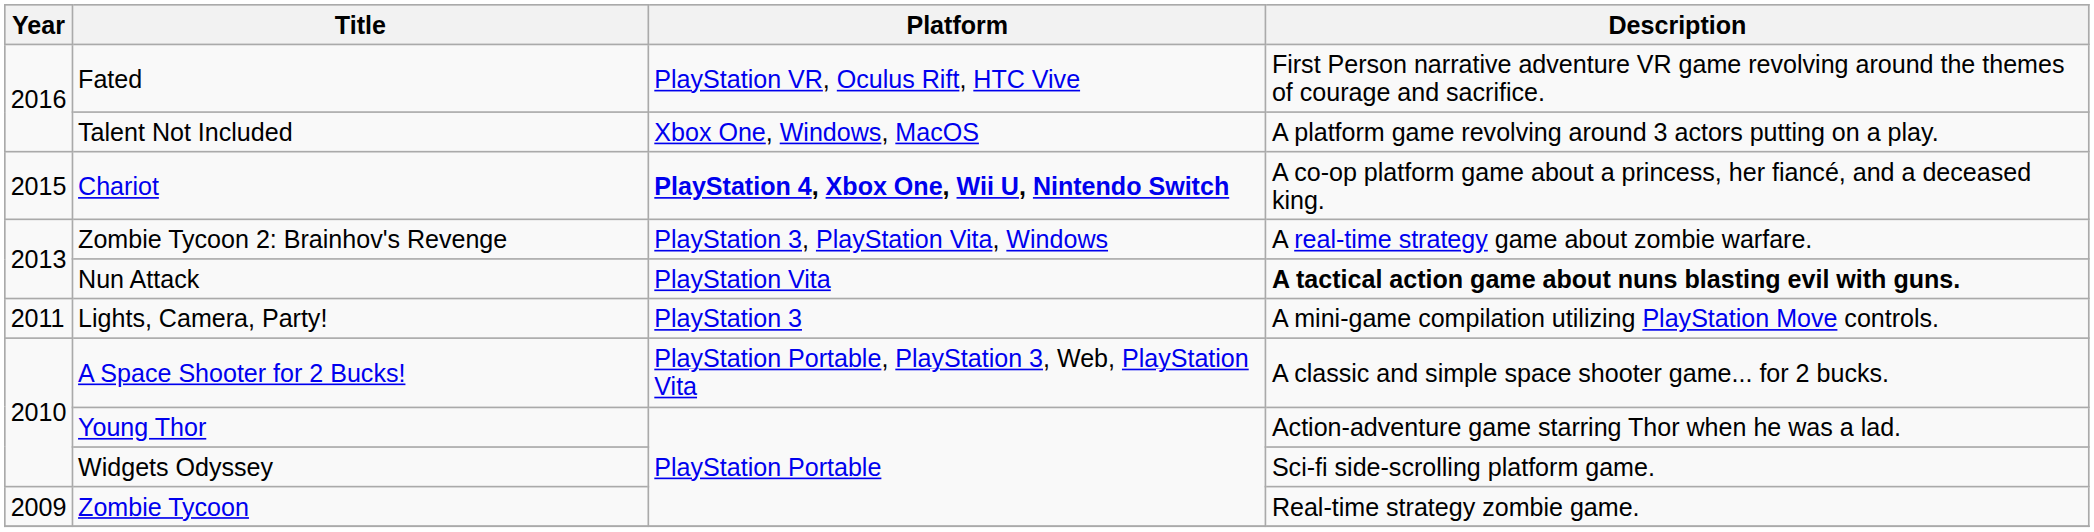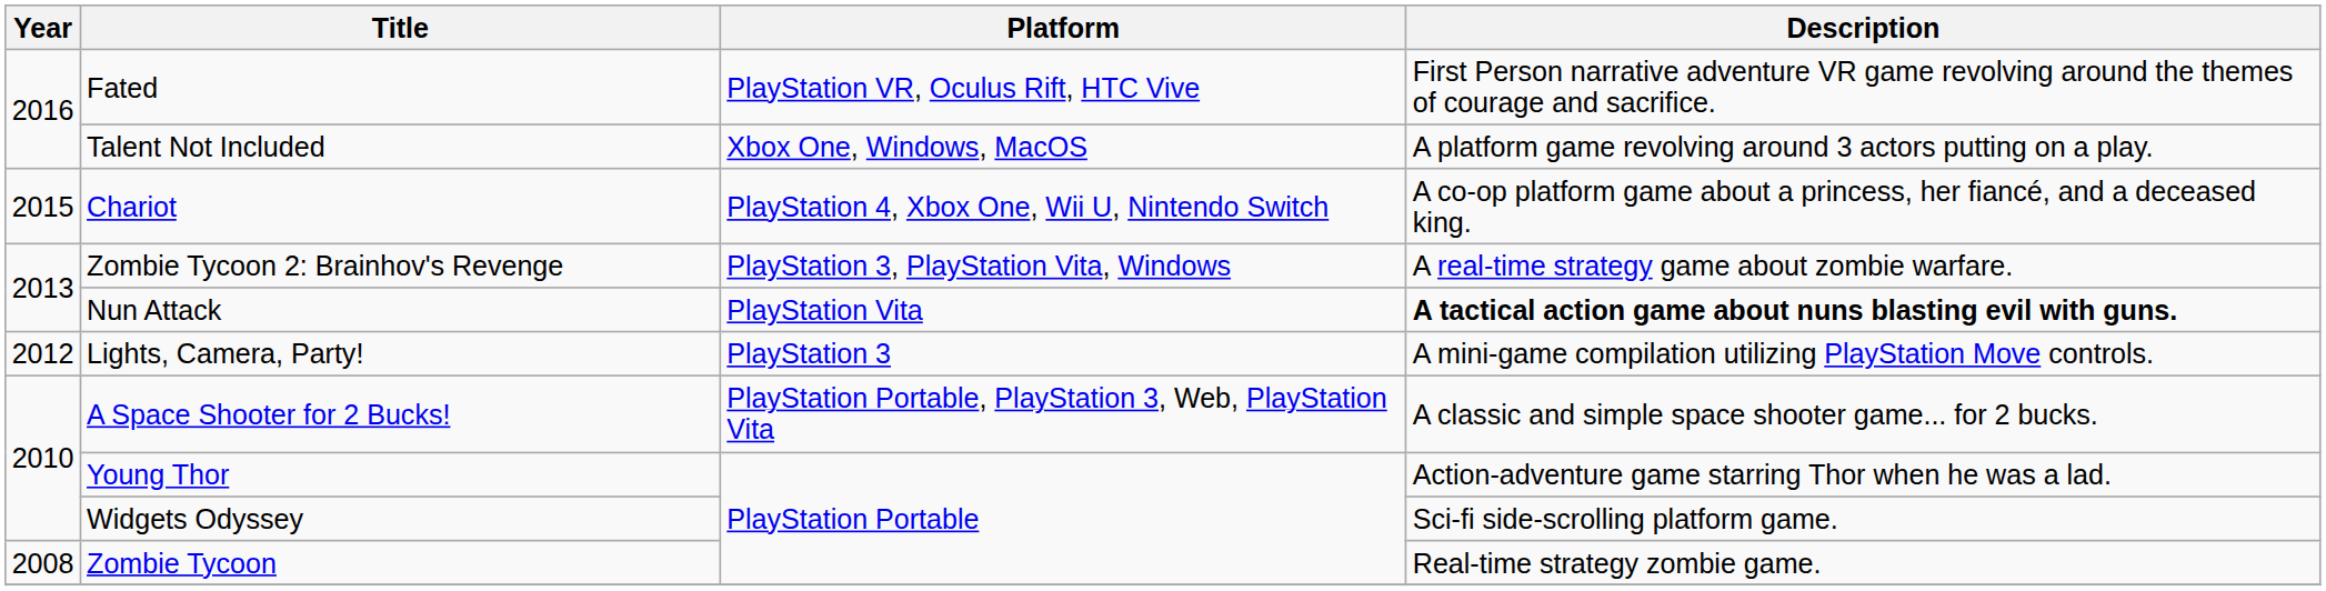Chariot | Platform: bold -> normal
Lights, Camera, Party! | Year: 2011 -> 2012
Zombie Tycoon | Year: 2009 -> 2008
